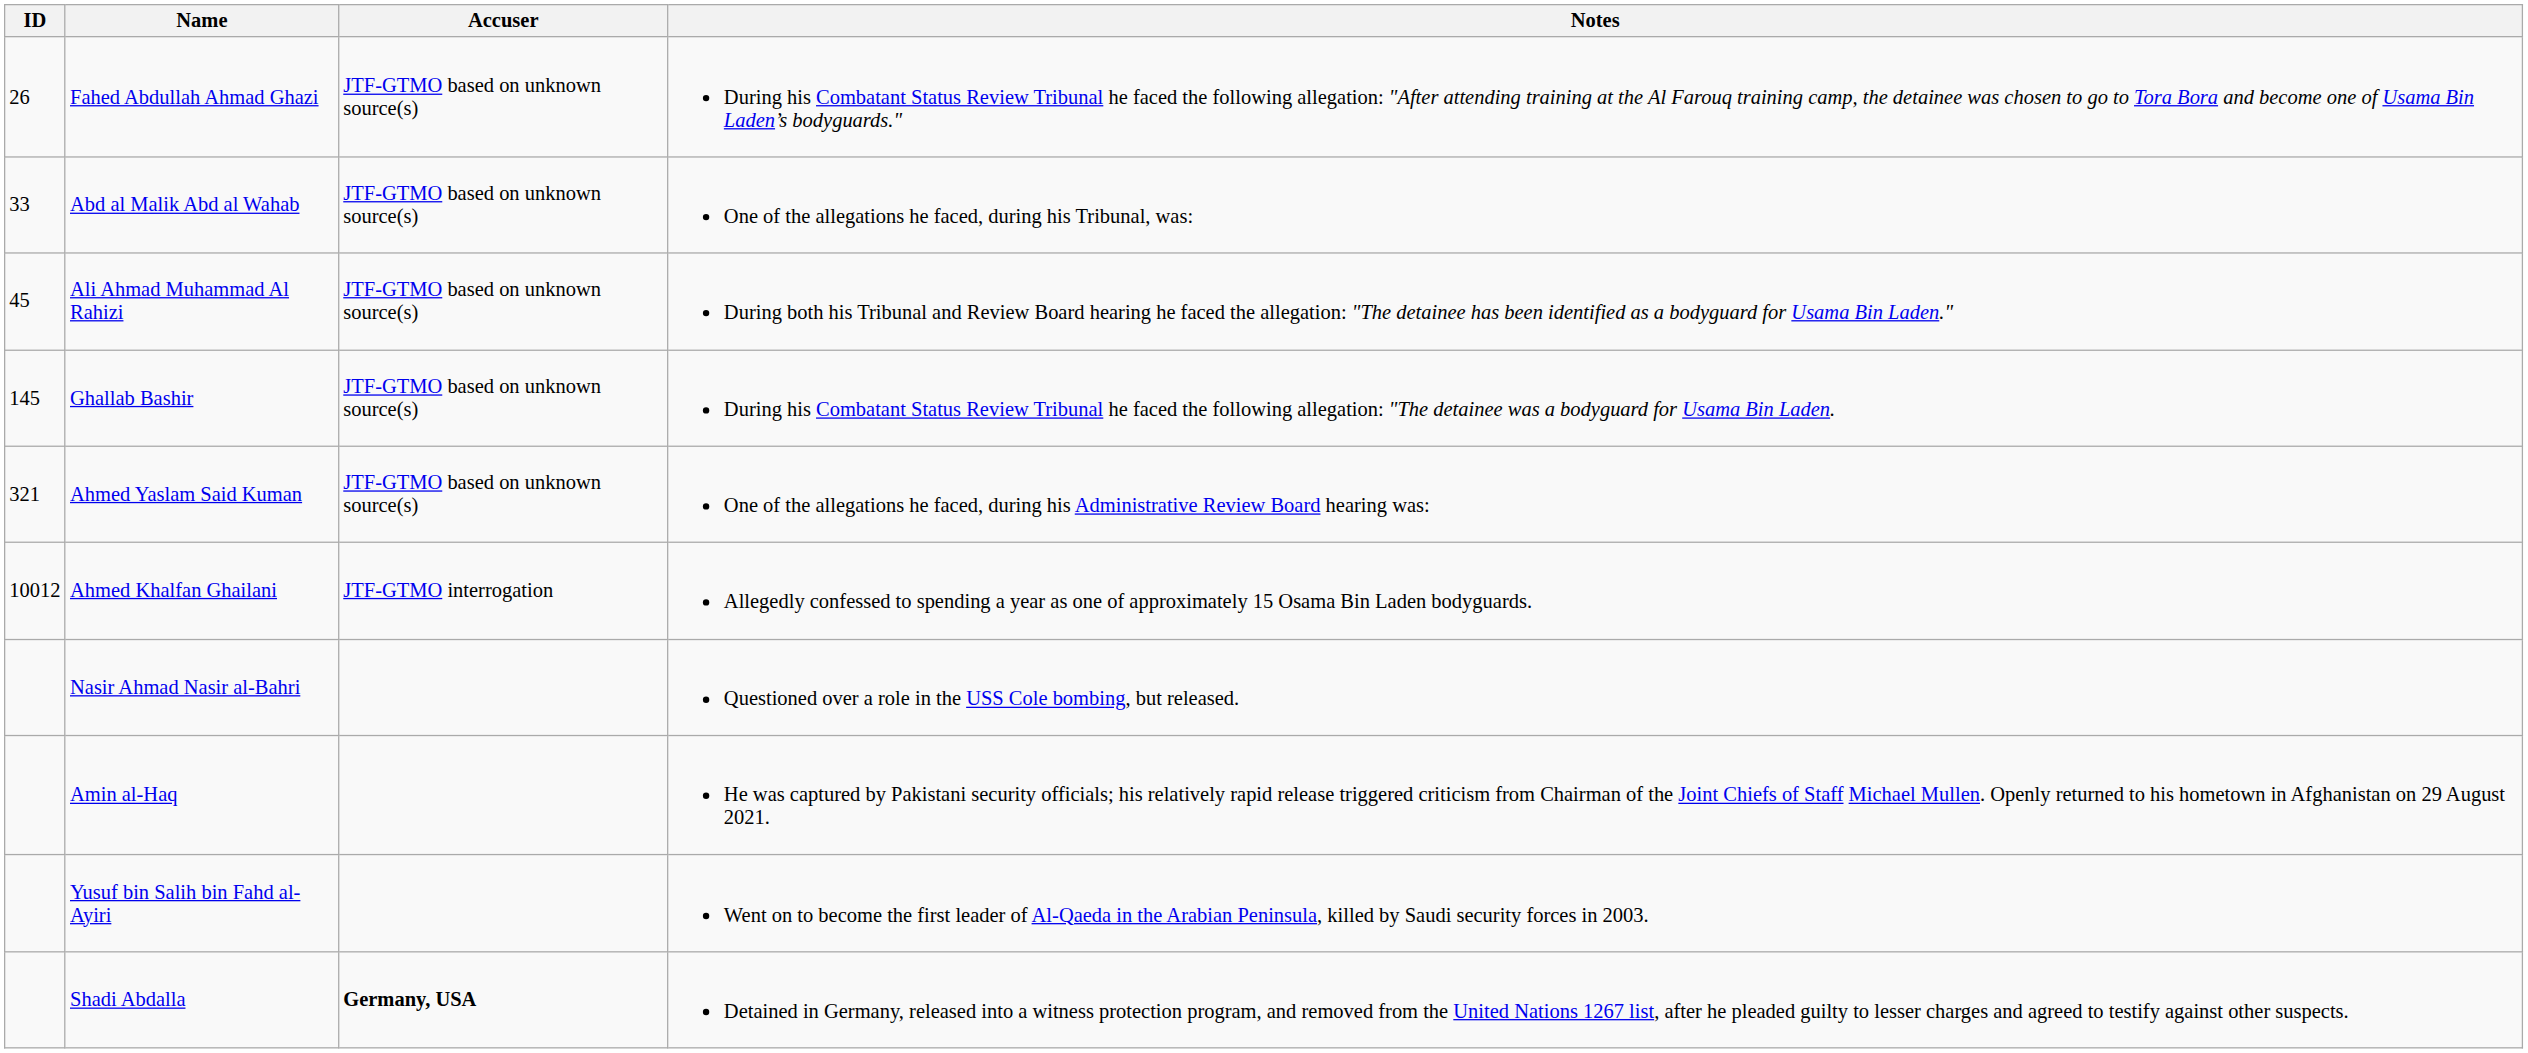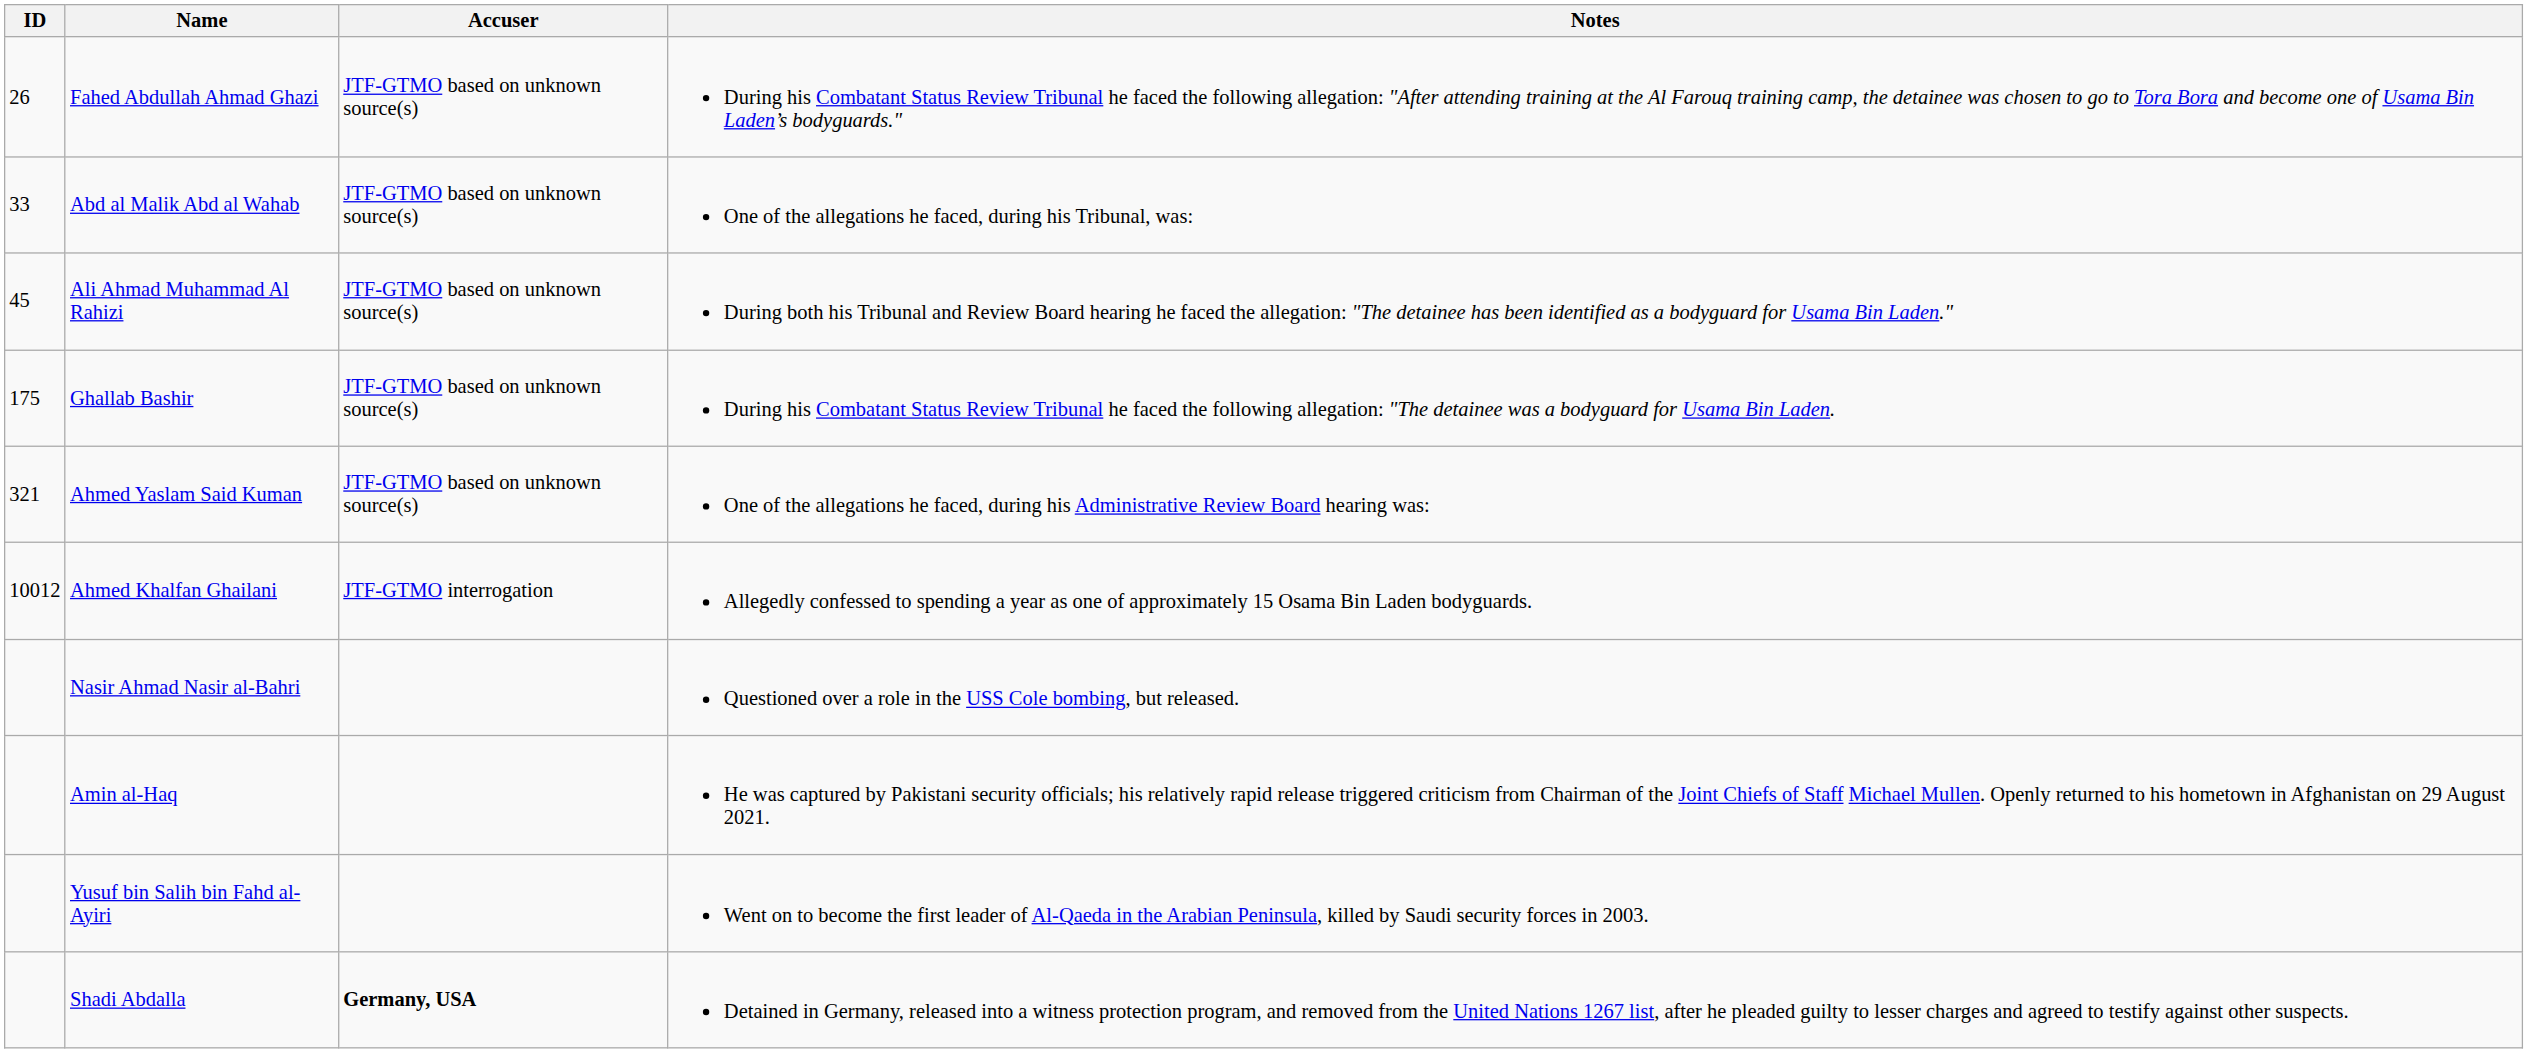Ghallab Bashir | ID: 145 -> 175
